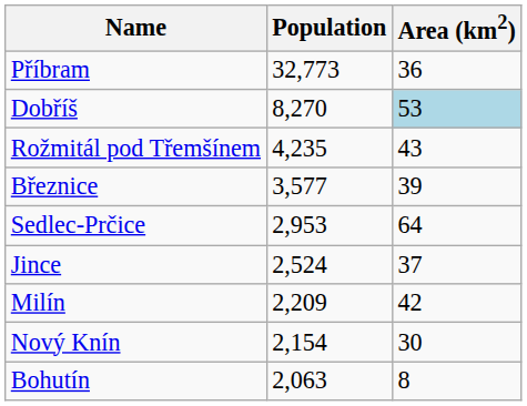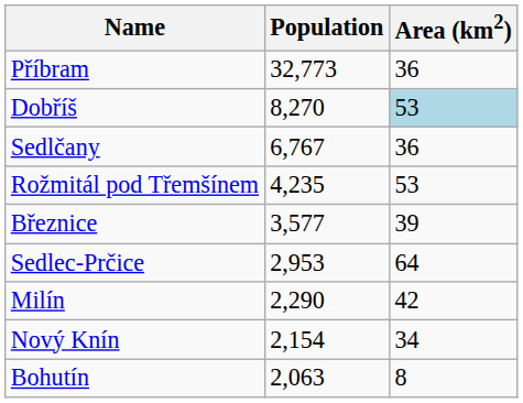+ row: Sedlčany | 6,767 | 36
Rožmitál pod Třemšínem | Area (km2): 43 -> 53
- row: Jince | 2,524 | 37
Milín | Population: 2,209 -> 2,290
Nový Knín | Area (km2): 30 -> 34
